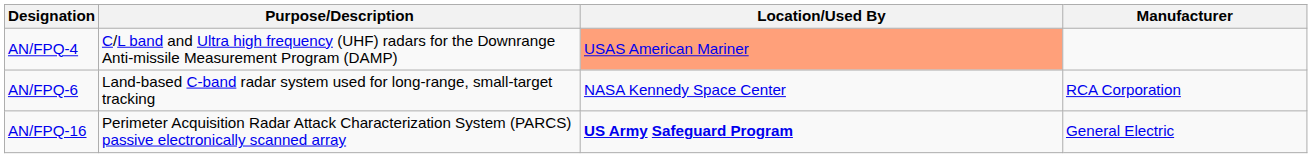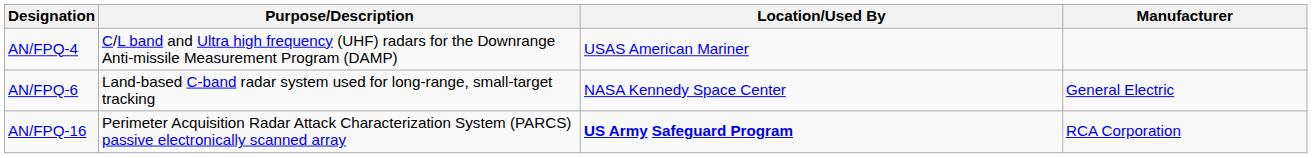AN/FPQ-4 | Location/Used By: lightsalmon background -> no background
AN/FPQ-6 | Manufacturer: RCA Corporation -> General Electric
AN/FPQ-16 | Manufacturer: General Electric -> RCA Corporation
